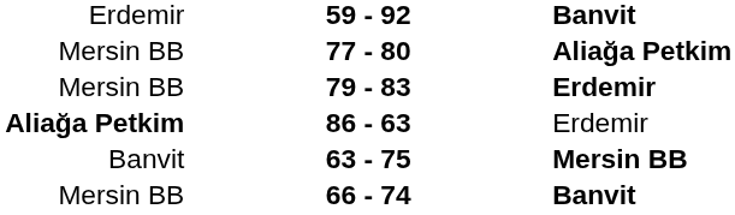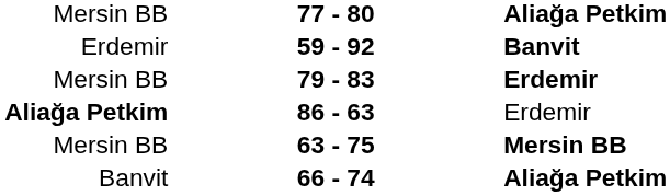rows swapped: 77 - 80 <-> 59 - 92
63 - 75 | column 1: Banvit -> Mersin BB
66 - 74 | column 1: Mersin BB -> Banvit
66 - 74 | column 3: Banvit -> Aliağa Petkim
